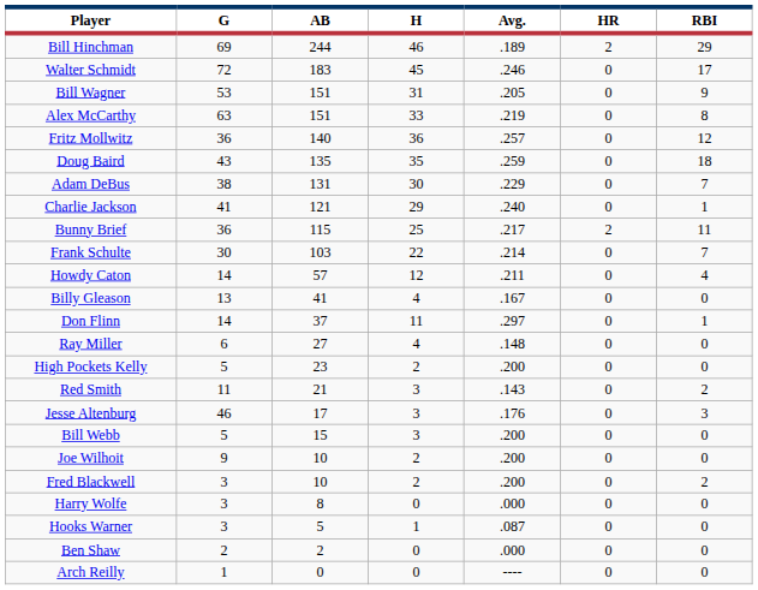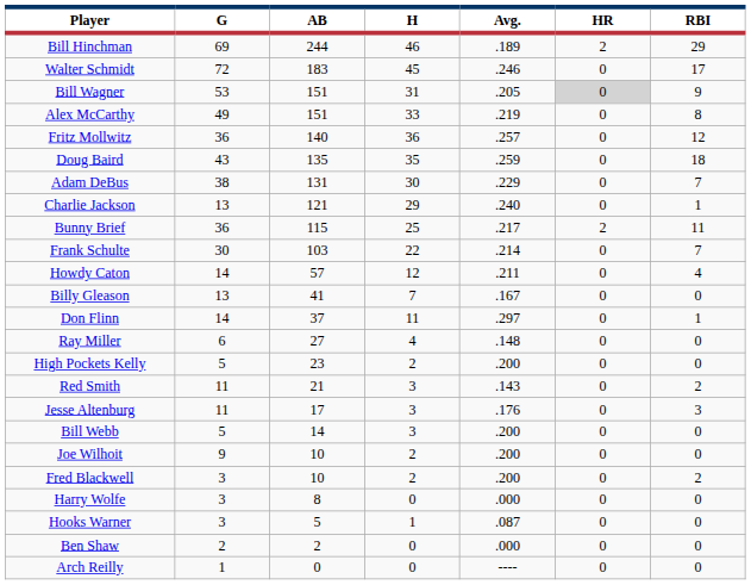Bill Wagner | HR: no background -> lightgrey background
Alex McCarthy | G: 63 -> 49
Charlie Jackson | G: 41 -> 13
Billy Gleason | H: 4 -> 7
Jesse Altenburg | G: 46 -> 11
Bill Webb | AB: 15 -> 14
